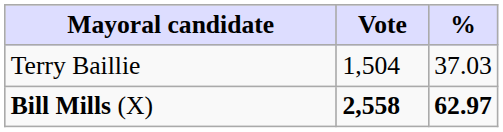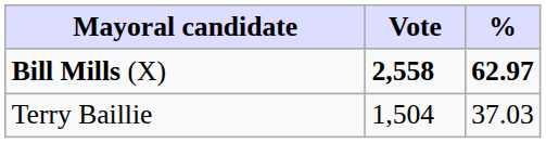rows swapped: Bill Mills (X) <-> Terry Baillie
